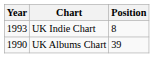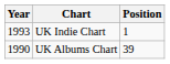UK Indie Chart | Position: 8 -> 1
